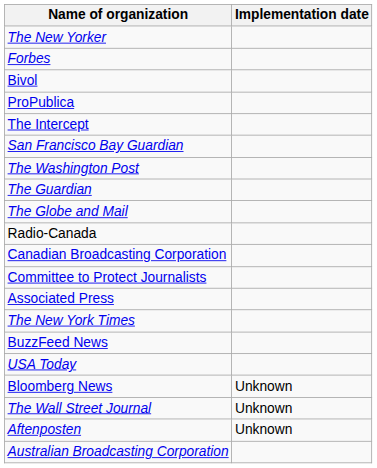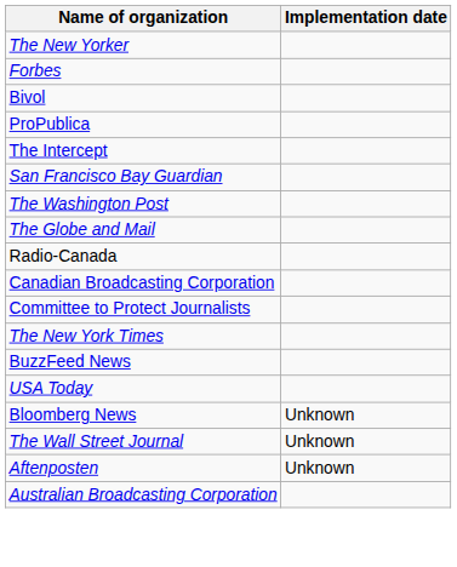- row: The Guardian
- row: Associated Press
